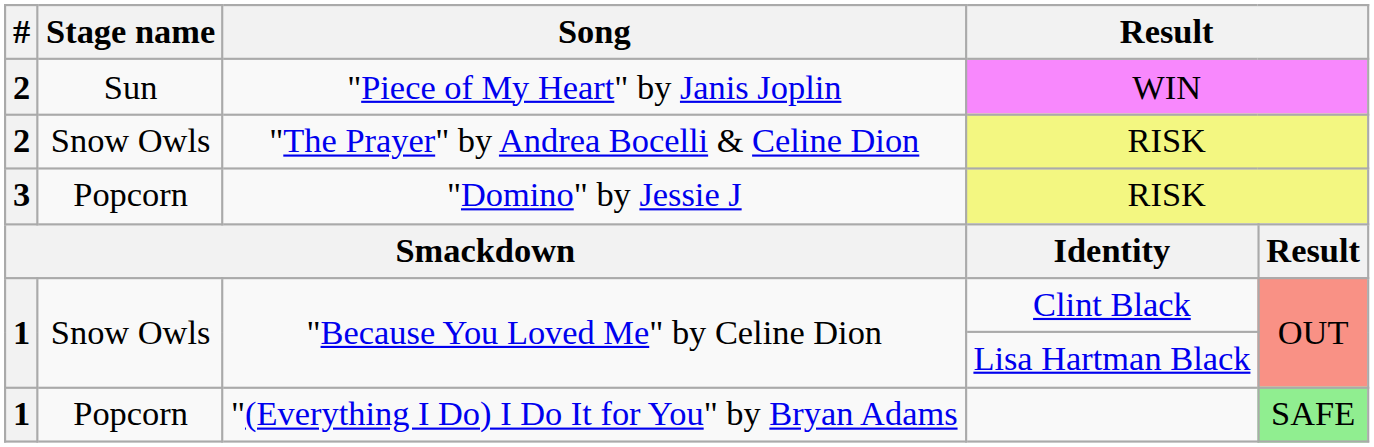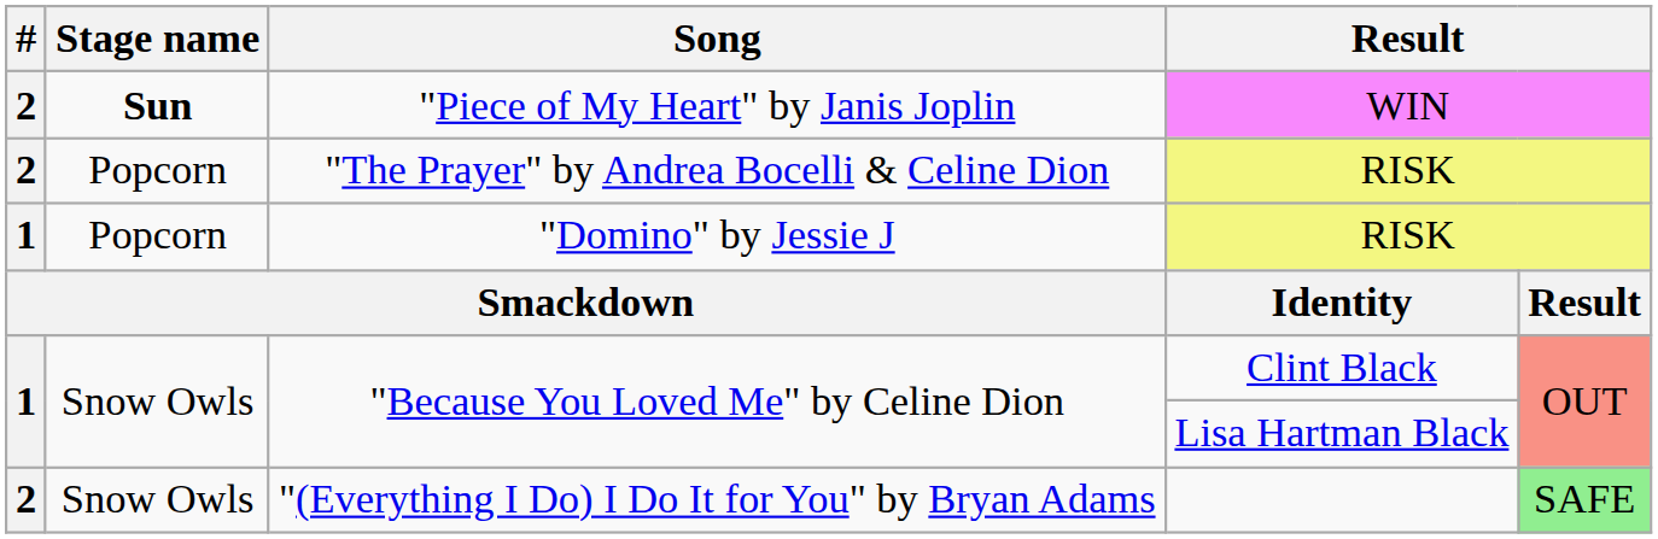"Piece of My Heart" by Janis Joplin | Stage name: normal -> bold
"The Prayer" by Andrea Bocelli & Celine Dion | Stage name: Snow Owls -> Popcorn
"Domino" by Jessie J | #: 3 -> 1
"(Everything I Do) I Do It for You" by Bryan Adams | #: 1 -> 2
"(Everything I Do) I Do It for You" by Bryan Adams | Stage name: Popcorn -> Snow Owls
